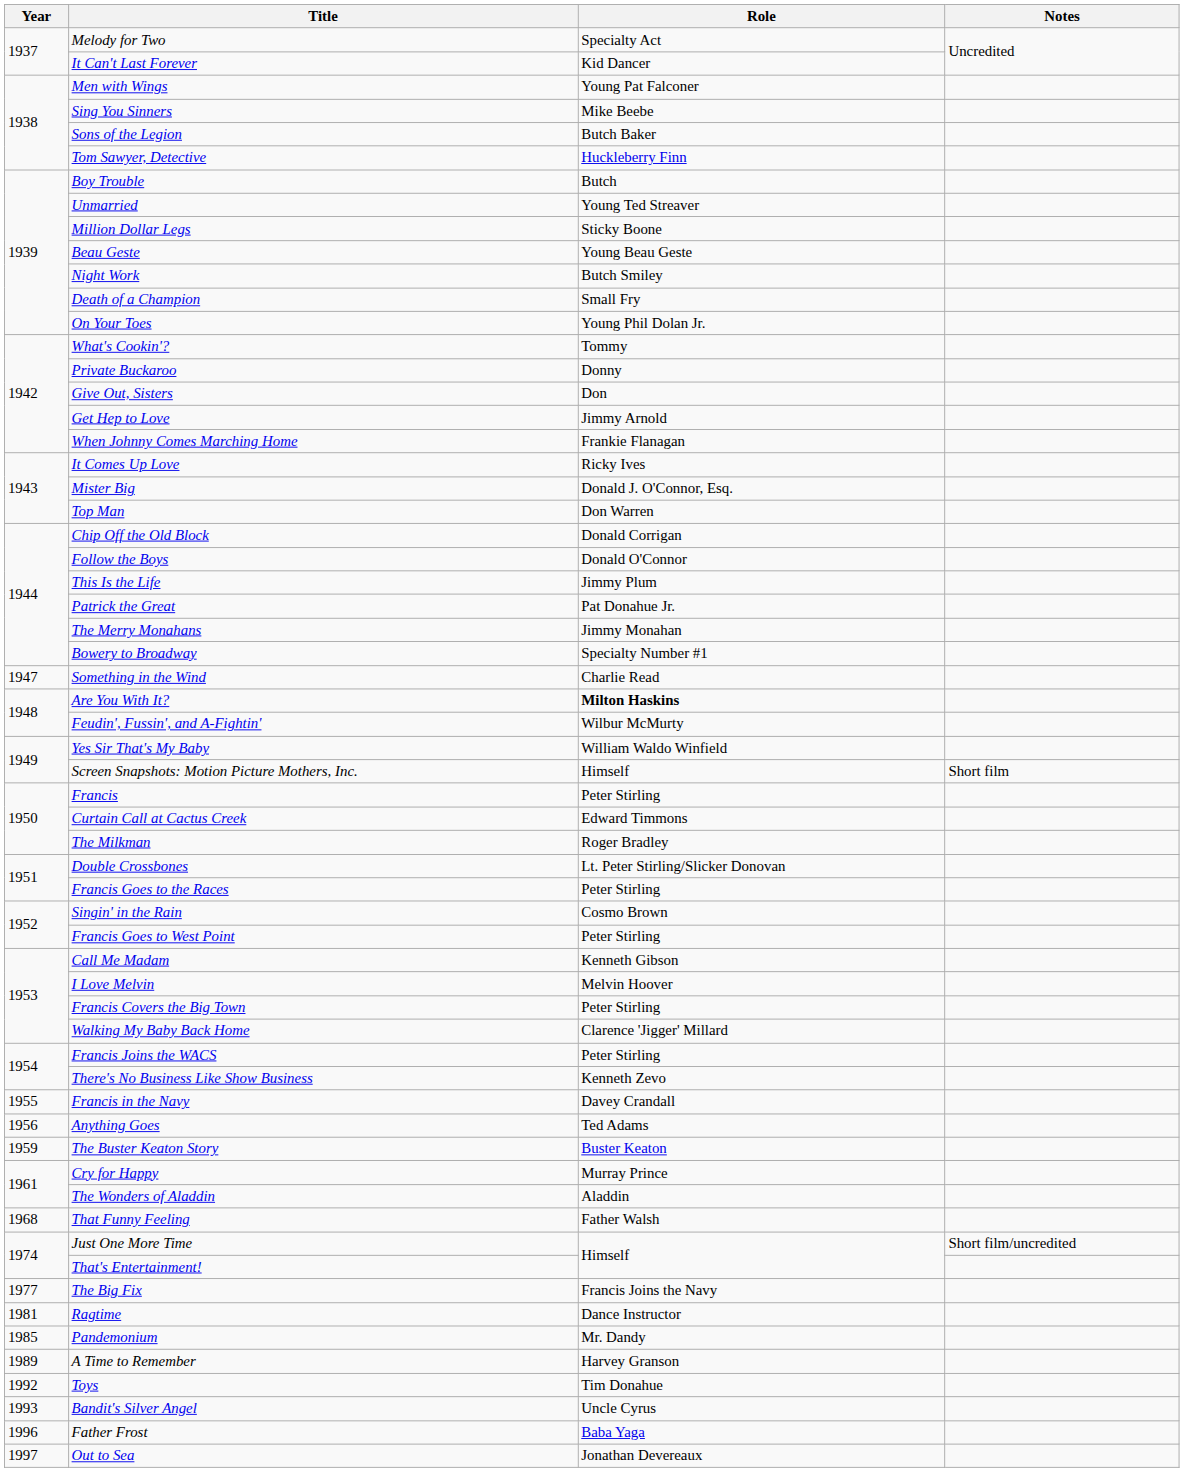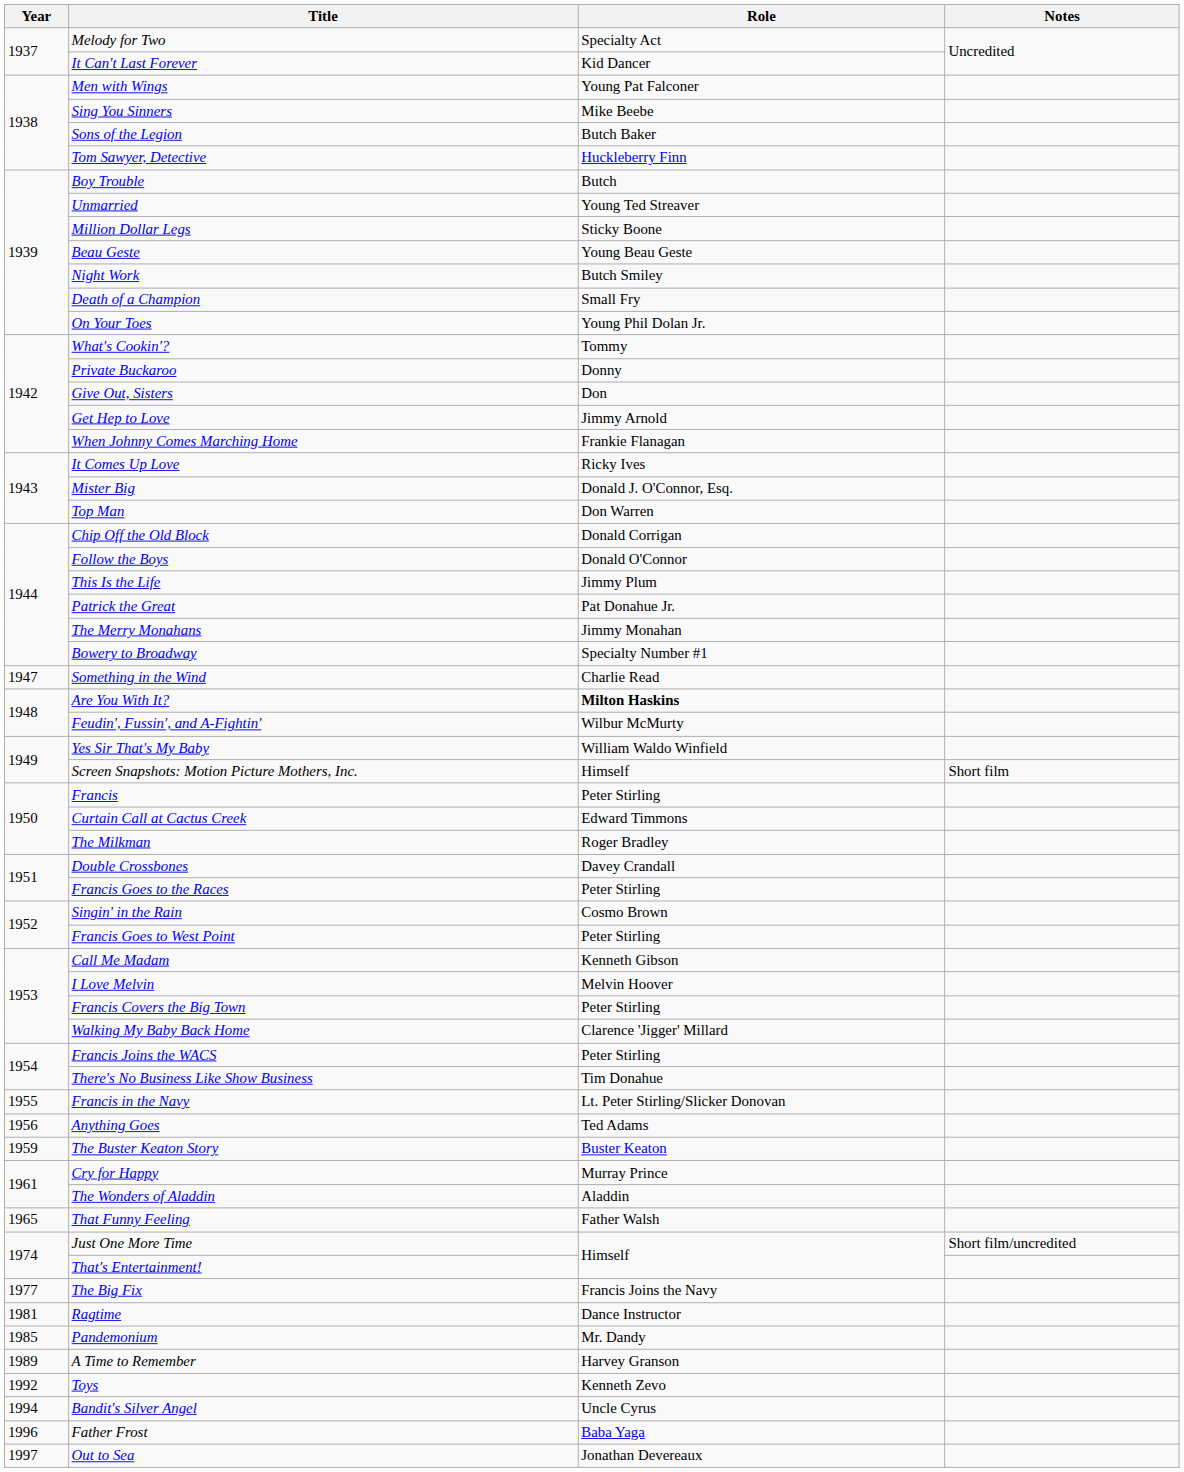Double Crossbones | Role: Lt. Peter Stirling/Slicker Donovan -> Davey Crandall
There's No Business Like Show Business | Role: Kenneth Zevo -> Tim Donahue
Francis in the Navy | Role: Davey Crandall -> Lt. Peter Stirling/Slicker Donovan
That Funny Feeling | Year: 1968 -> 1965
Toys | Role: Tim Donahue -> Kenneth Zevo
Bandit's Silver Angel | Year: 1993 -> 1994
